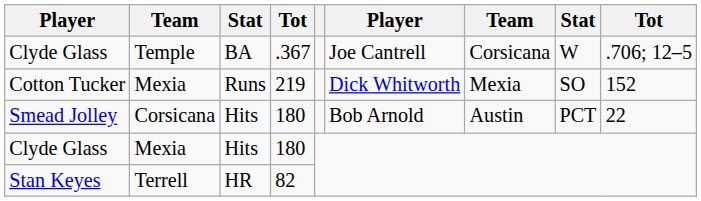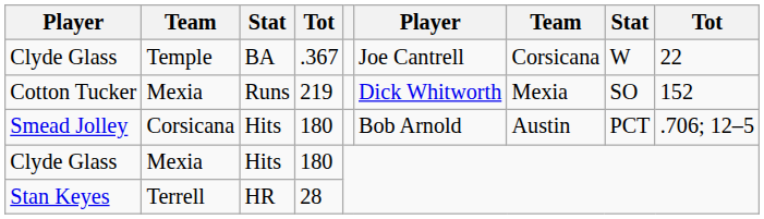Clyde Glass / BA | column 9: .706; 12–5 -> 22
Smead Jolley | column 9: 22 -> .706; 12–5
Stan Keyes | column 4: 82 -> 28
